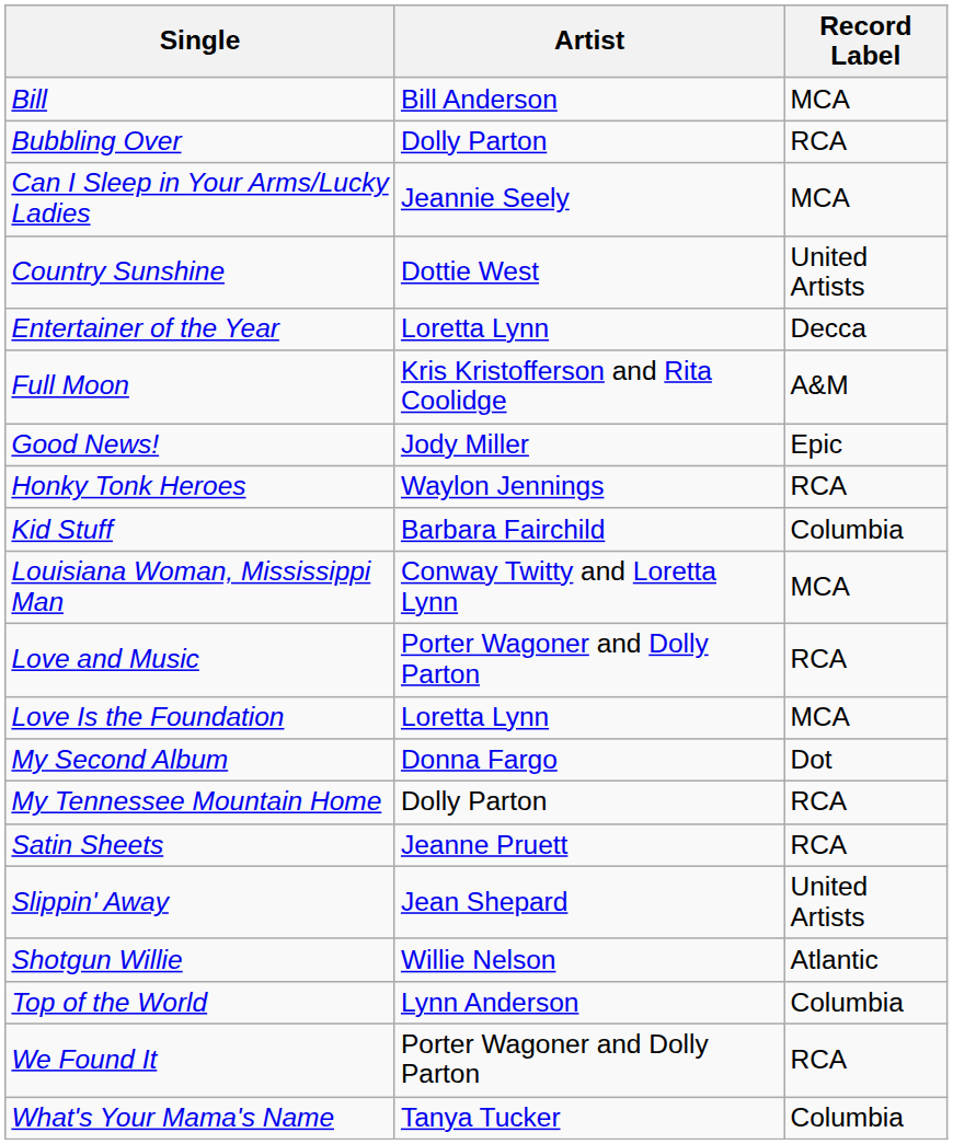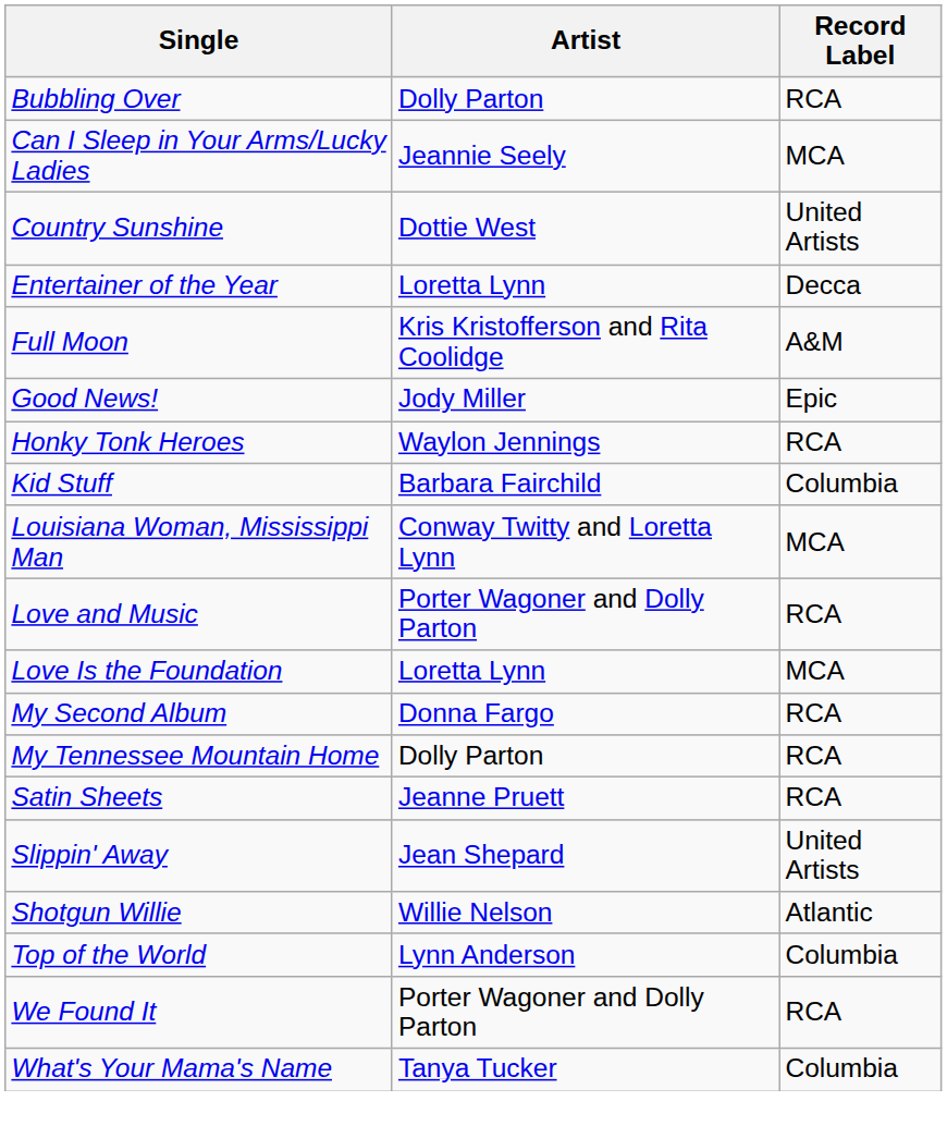- row: Bill | Bill Anderson | MCA
My Second Album | Record Label: Dot -> RCA
